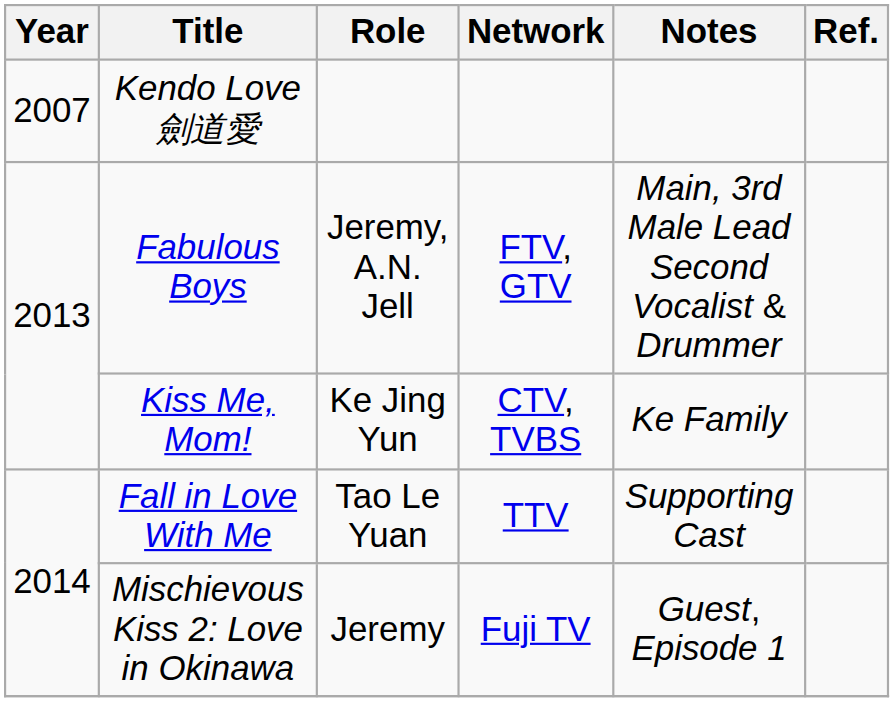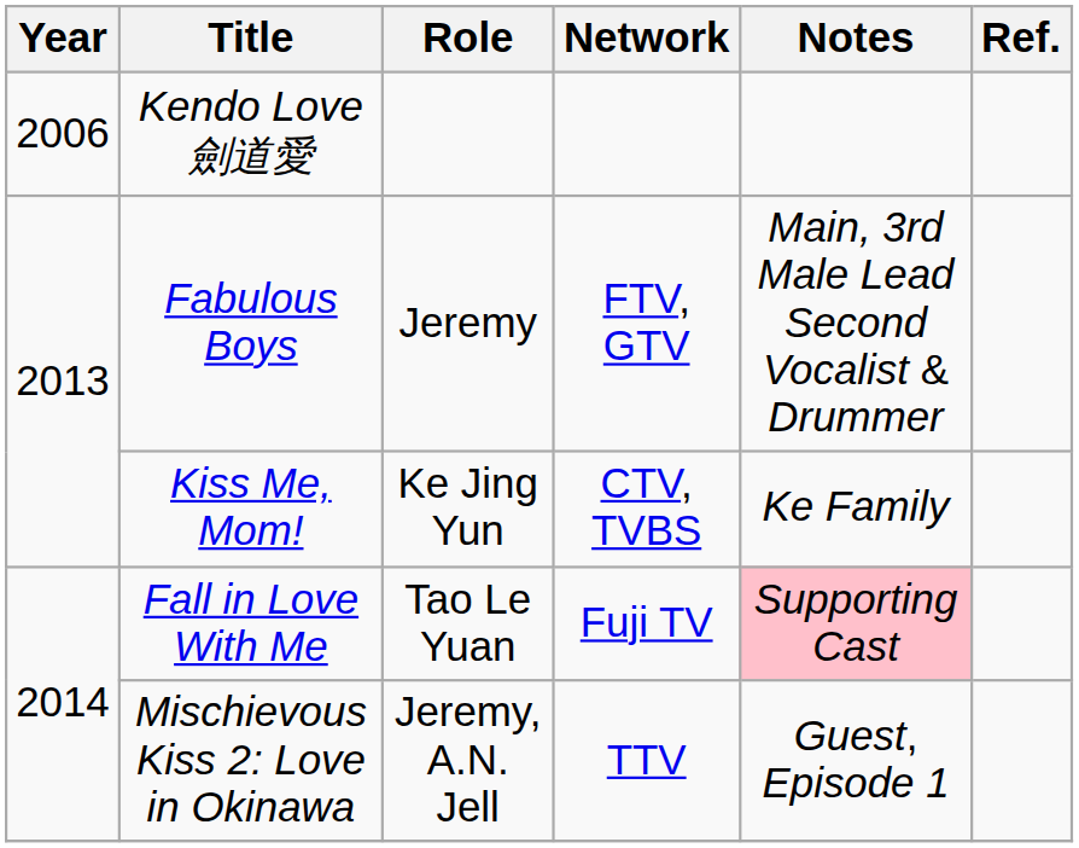Kendo Love 劍道愛 | Year: 2007 -> 2006
Fabulous Boys | Role: Jeremy, A.N. Jell -> Jeremy
Fall in Love With Me | Network: TTV -> Fuji TV
Fall in Love With Me | Notes: no background -> pink background
Mischievous Kiss 2: Love in Okinawa | Role: Jeremy -> Jeremy, A.N. Jell
Mischievous Kiss 2: Love in Okinawa | Network: Fuji TV -> TTV
